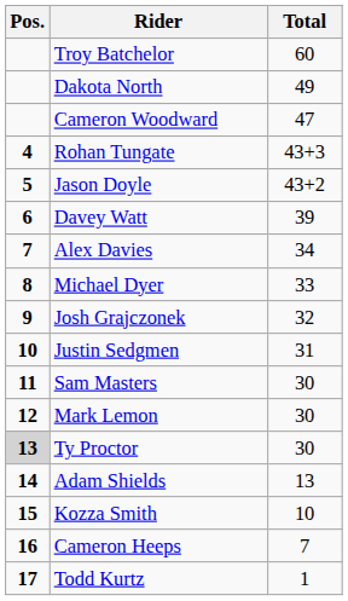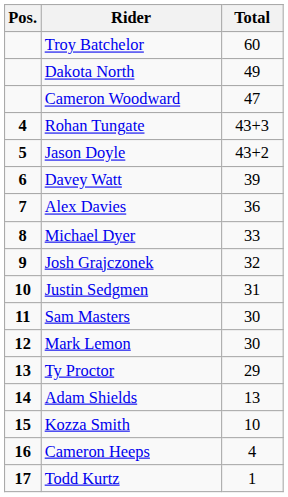Alex Davies | Total: 34 -> 36
Ty Proctor | Pos.: lightgrey background -> no background
Ty Proctor | Total: 30 -> 29
Cameron Heeps | Total: 7 -> 4
